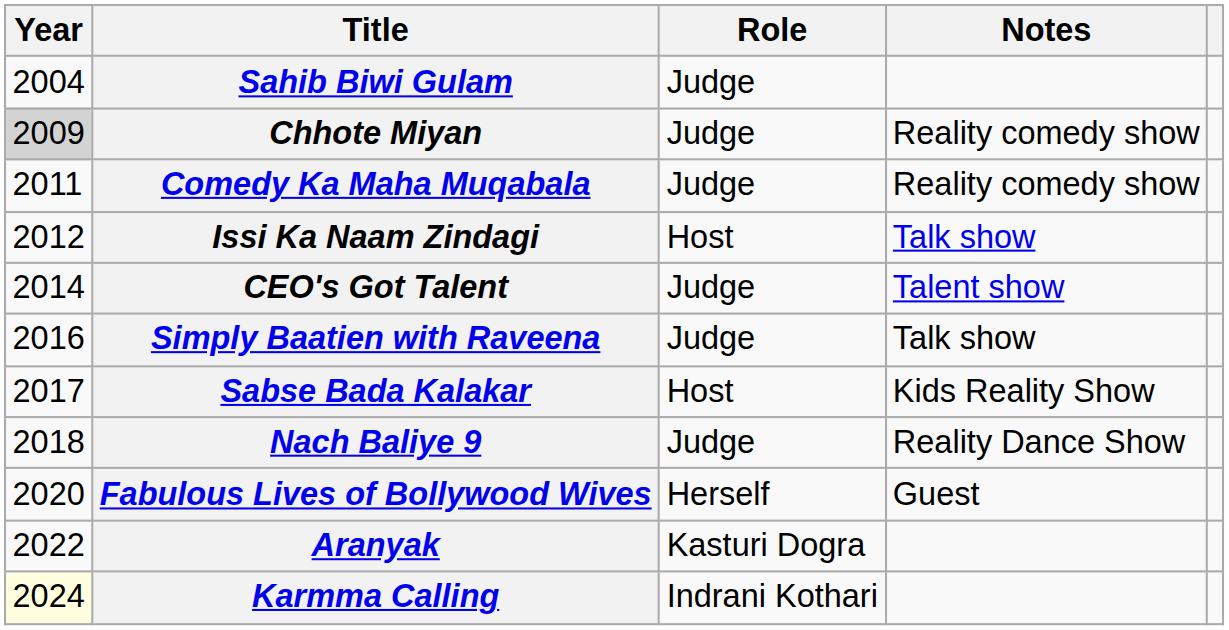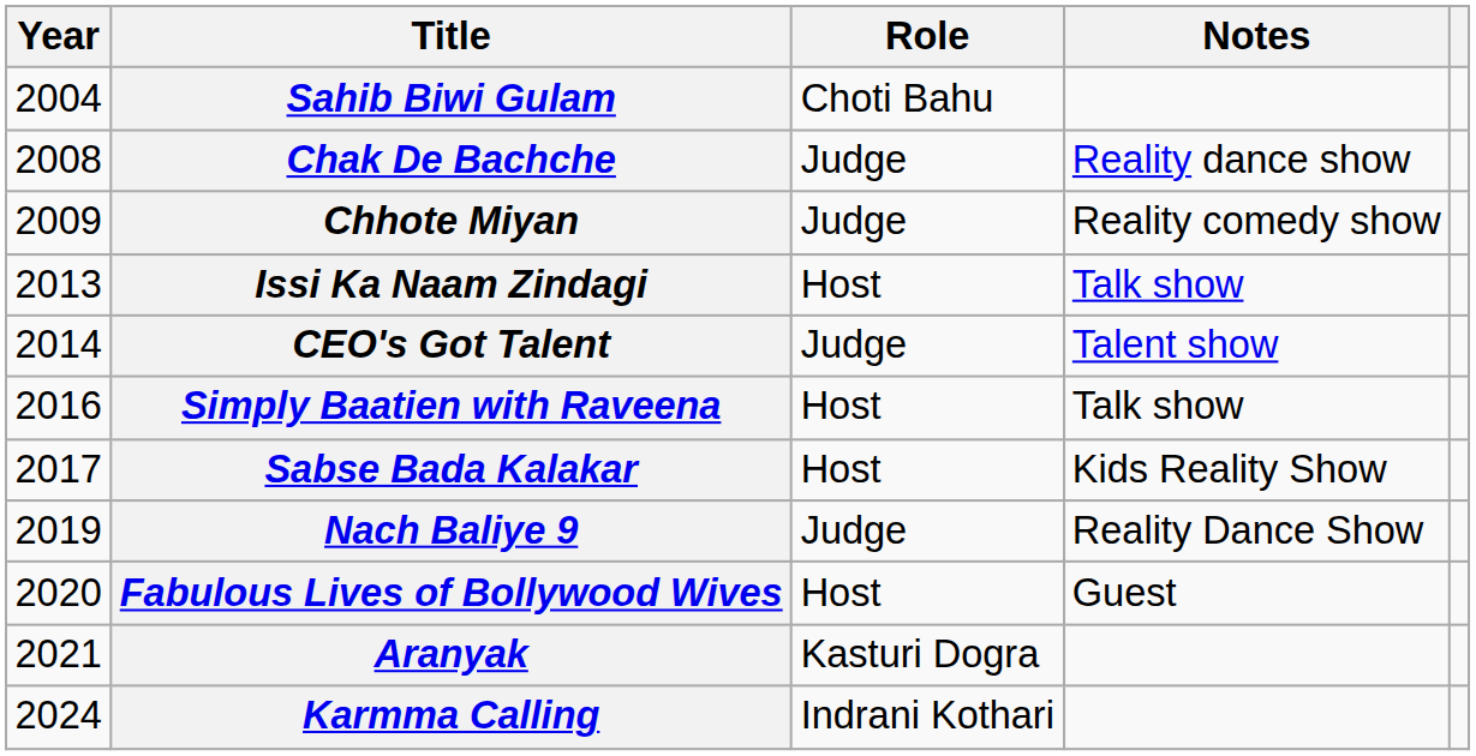Sahib Biwi Gulam | Role: Judge -> Choti Bahu
+ row: 2008 | Chak De Bachche | Judge | Reality dance show
Chhote Miyan | Year: lightgrey background -> no background
- row: 2011 | Comedy Ka Maha Muqabala | Judge | Reality comedy show
Issi Ka Naam Zindagi | Year: 2012 -> 2013
Simply Baatien with Raveena | Role: Judge -> Host
Nach Baliye 9 | Year: 2018 -> 2019
Fabulous Lives of Bollywood Wives | Role: Herself -> Host
Aranyak | Year: 2022 -> 2021
Karmma Calling | Year: lightyellow background -> no background
